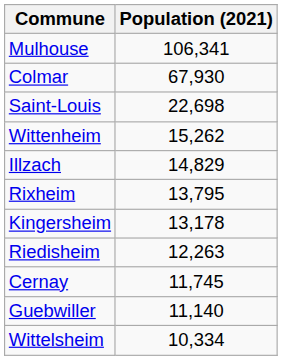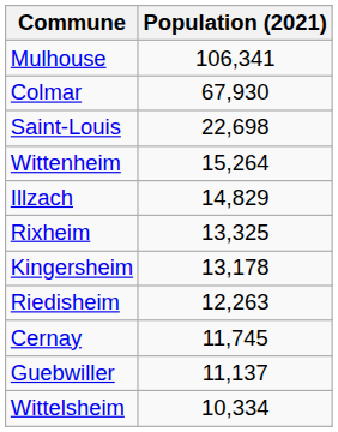Wittenheim | Population (2021): 15,262 -> 15,264
Rixheim | Population (2021): 13,795 -> 13,325
Guebwiller | Population (2021): 11,140 -> 11,137
